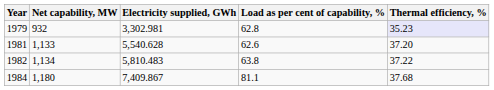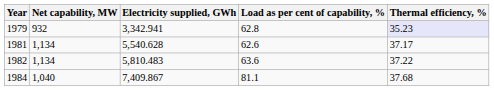1979 | Electricity supplied, GWh: 3,302.981 -> 3,342.941
1981 | Net capability, MW: 1,133 -> 1,134
1981 | Thermal efficiency, %: 37.20 -> 37.17
1982 | Load as per cent of capability, %: 63.8 -> 63.6
1984 | Net capability, MW: 1,180 -> 1,040
